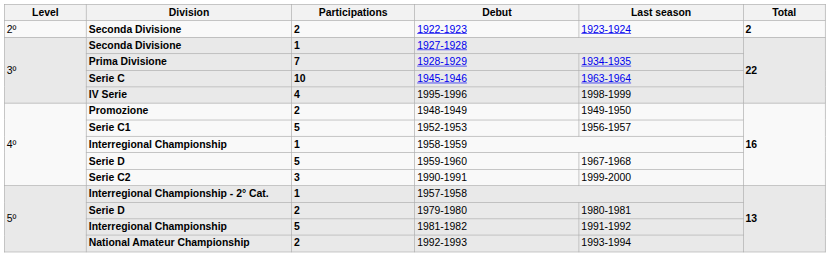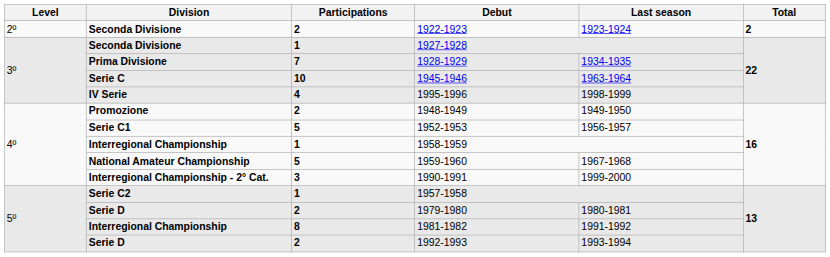1959-1960 | Division: Serie D -> National Amateur Championship
1990-1991 | Division: Serie C2 -> Interregional Championship - 2° Cat.
1957-1958 | Division: Interregional Championship - 2° Cat. -> Serie C2
1981-1982 | Participations: 5 -> 8
1992-1993 | Division: National Amateur Championship -> Serie D
